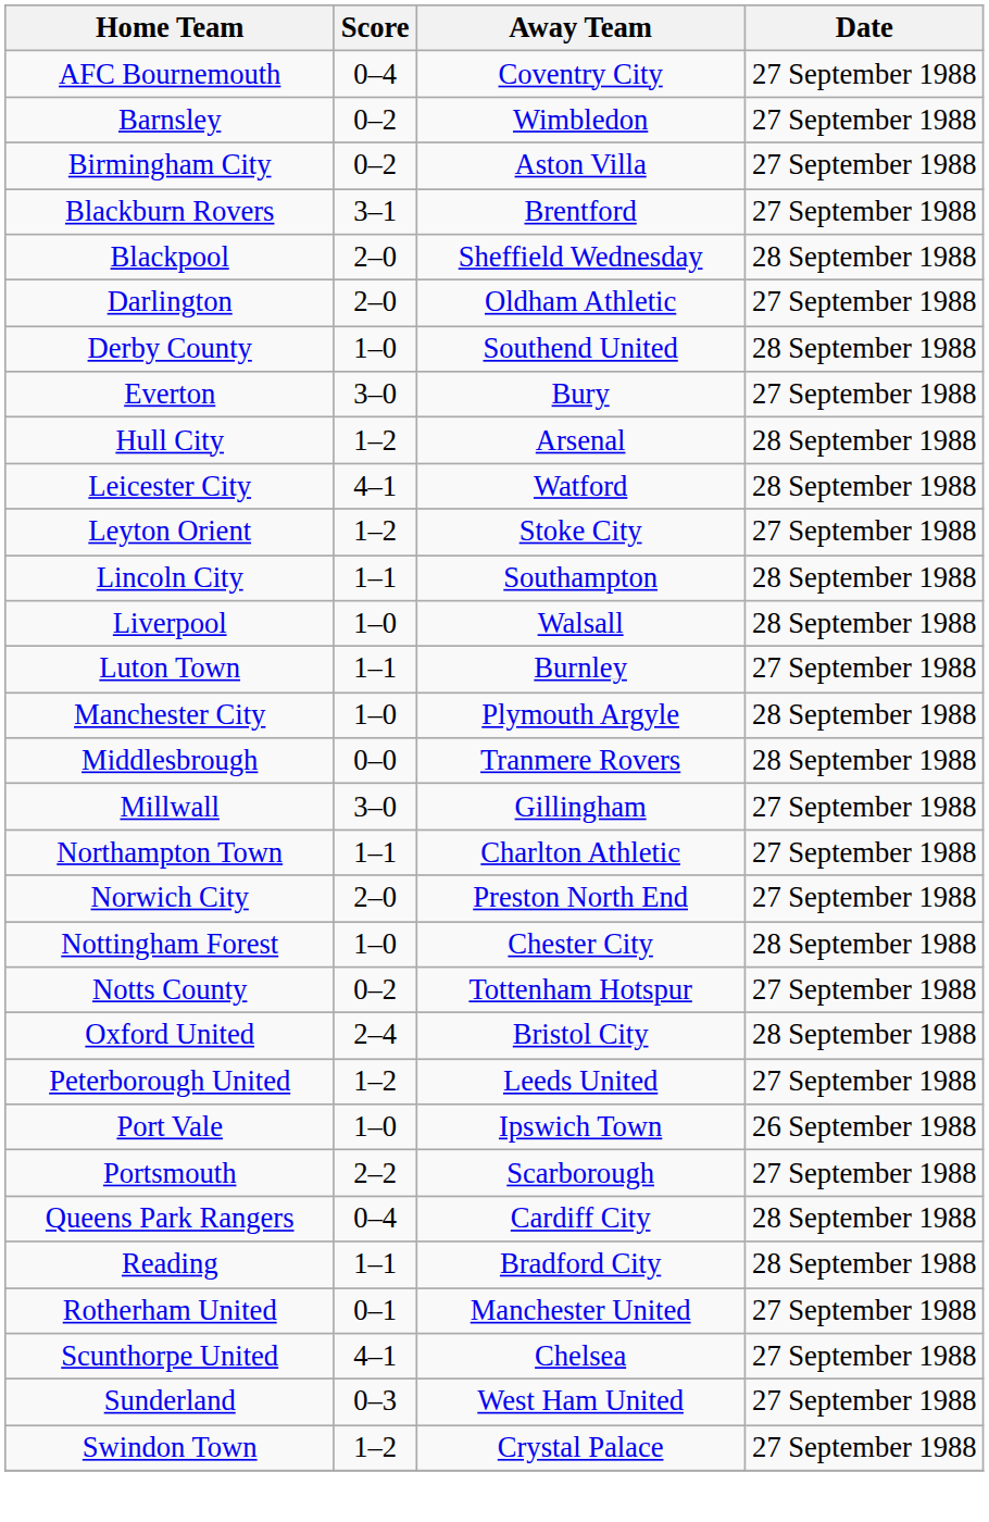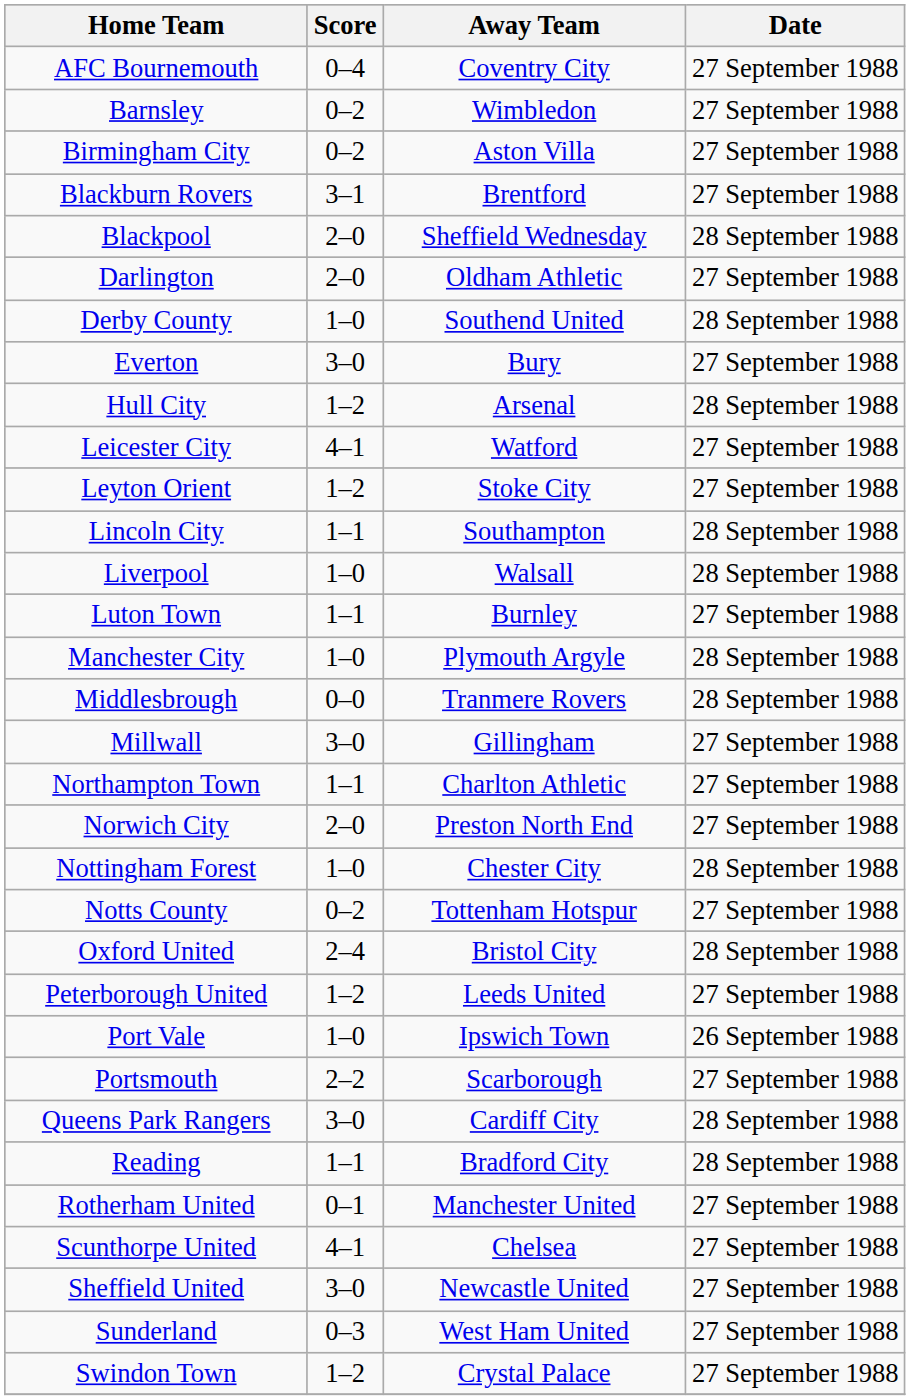Leicester City | Date: 28 September 1988 -> 27 September 1988
Queens Park Rangers | Score: 0–4 -> 3–0
+ row: Sheffield United | 3–0 | Newcastle United | 27 September 1988
